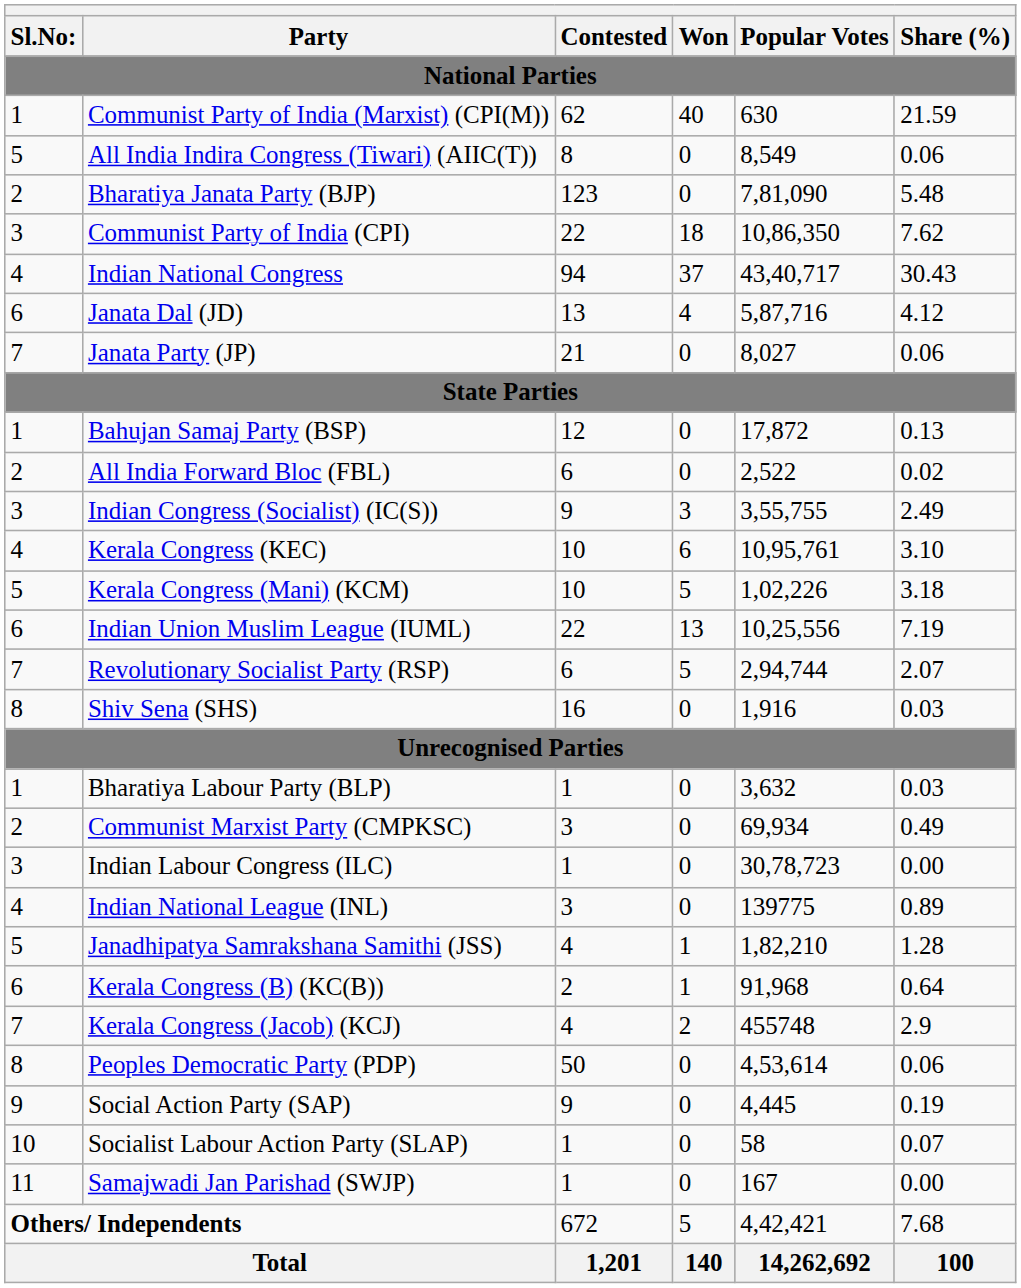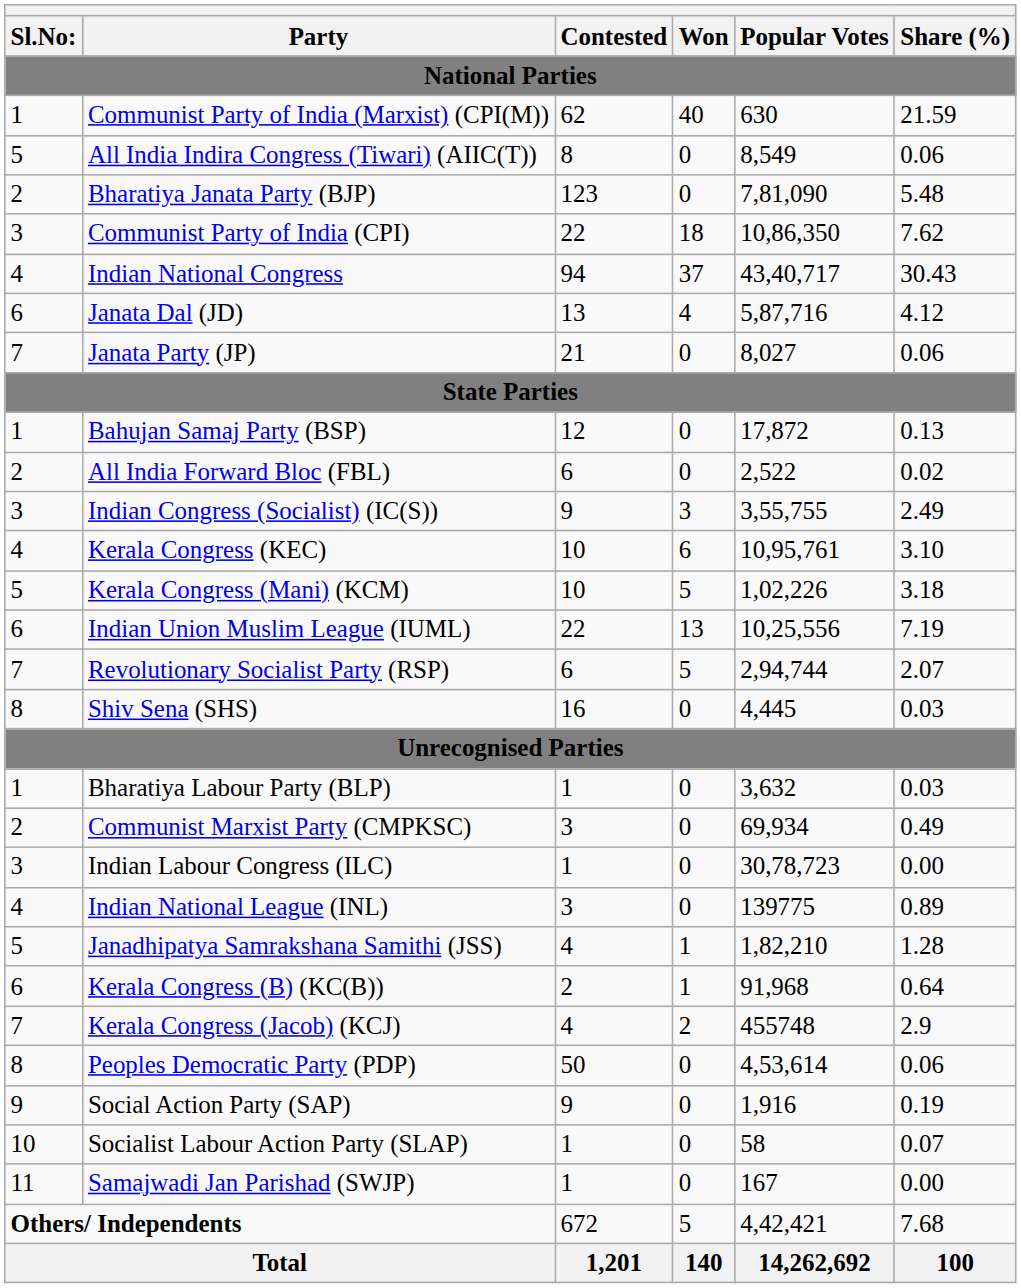Shiv Sena (SHS) | Popular Votes: 1,916 -> 4,445
Social Action Party (SAP) | Popular Votes: 4,445 -> 1,916
